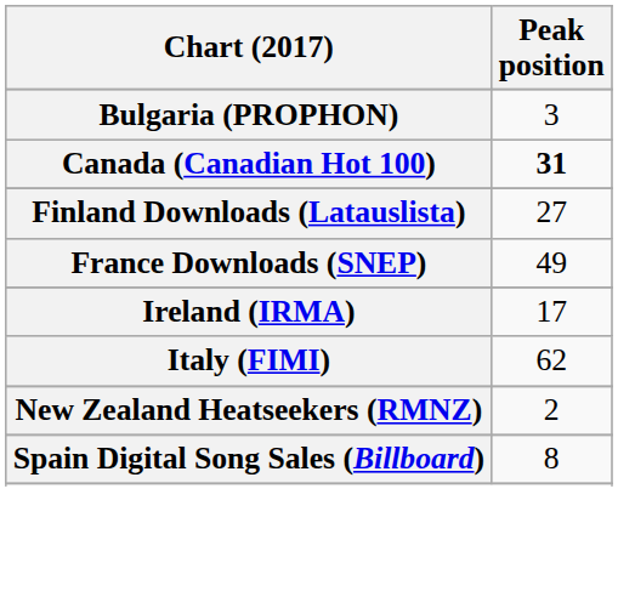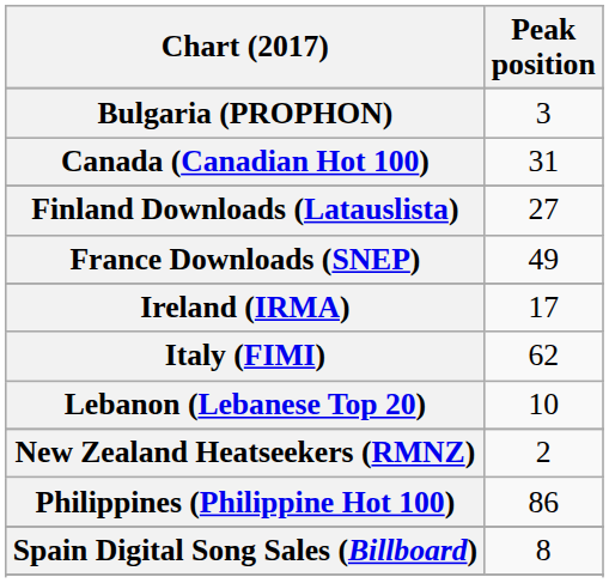Canada (Canadian Hot 100) | Peak position: bold -> normal
+ row: Lebanon (Lebanese Top 20) | 10
+ row: Philippines (Philippine Hot 100) | 86
